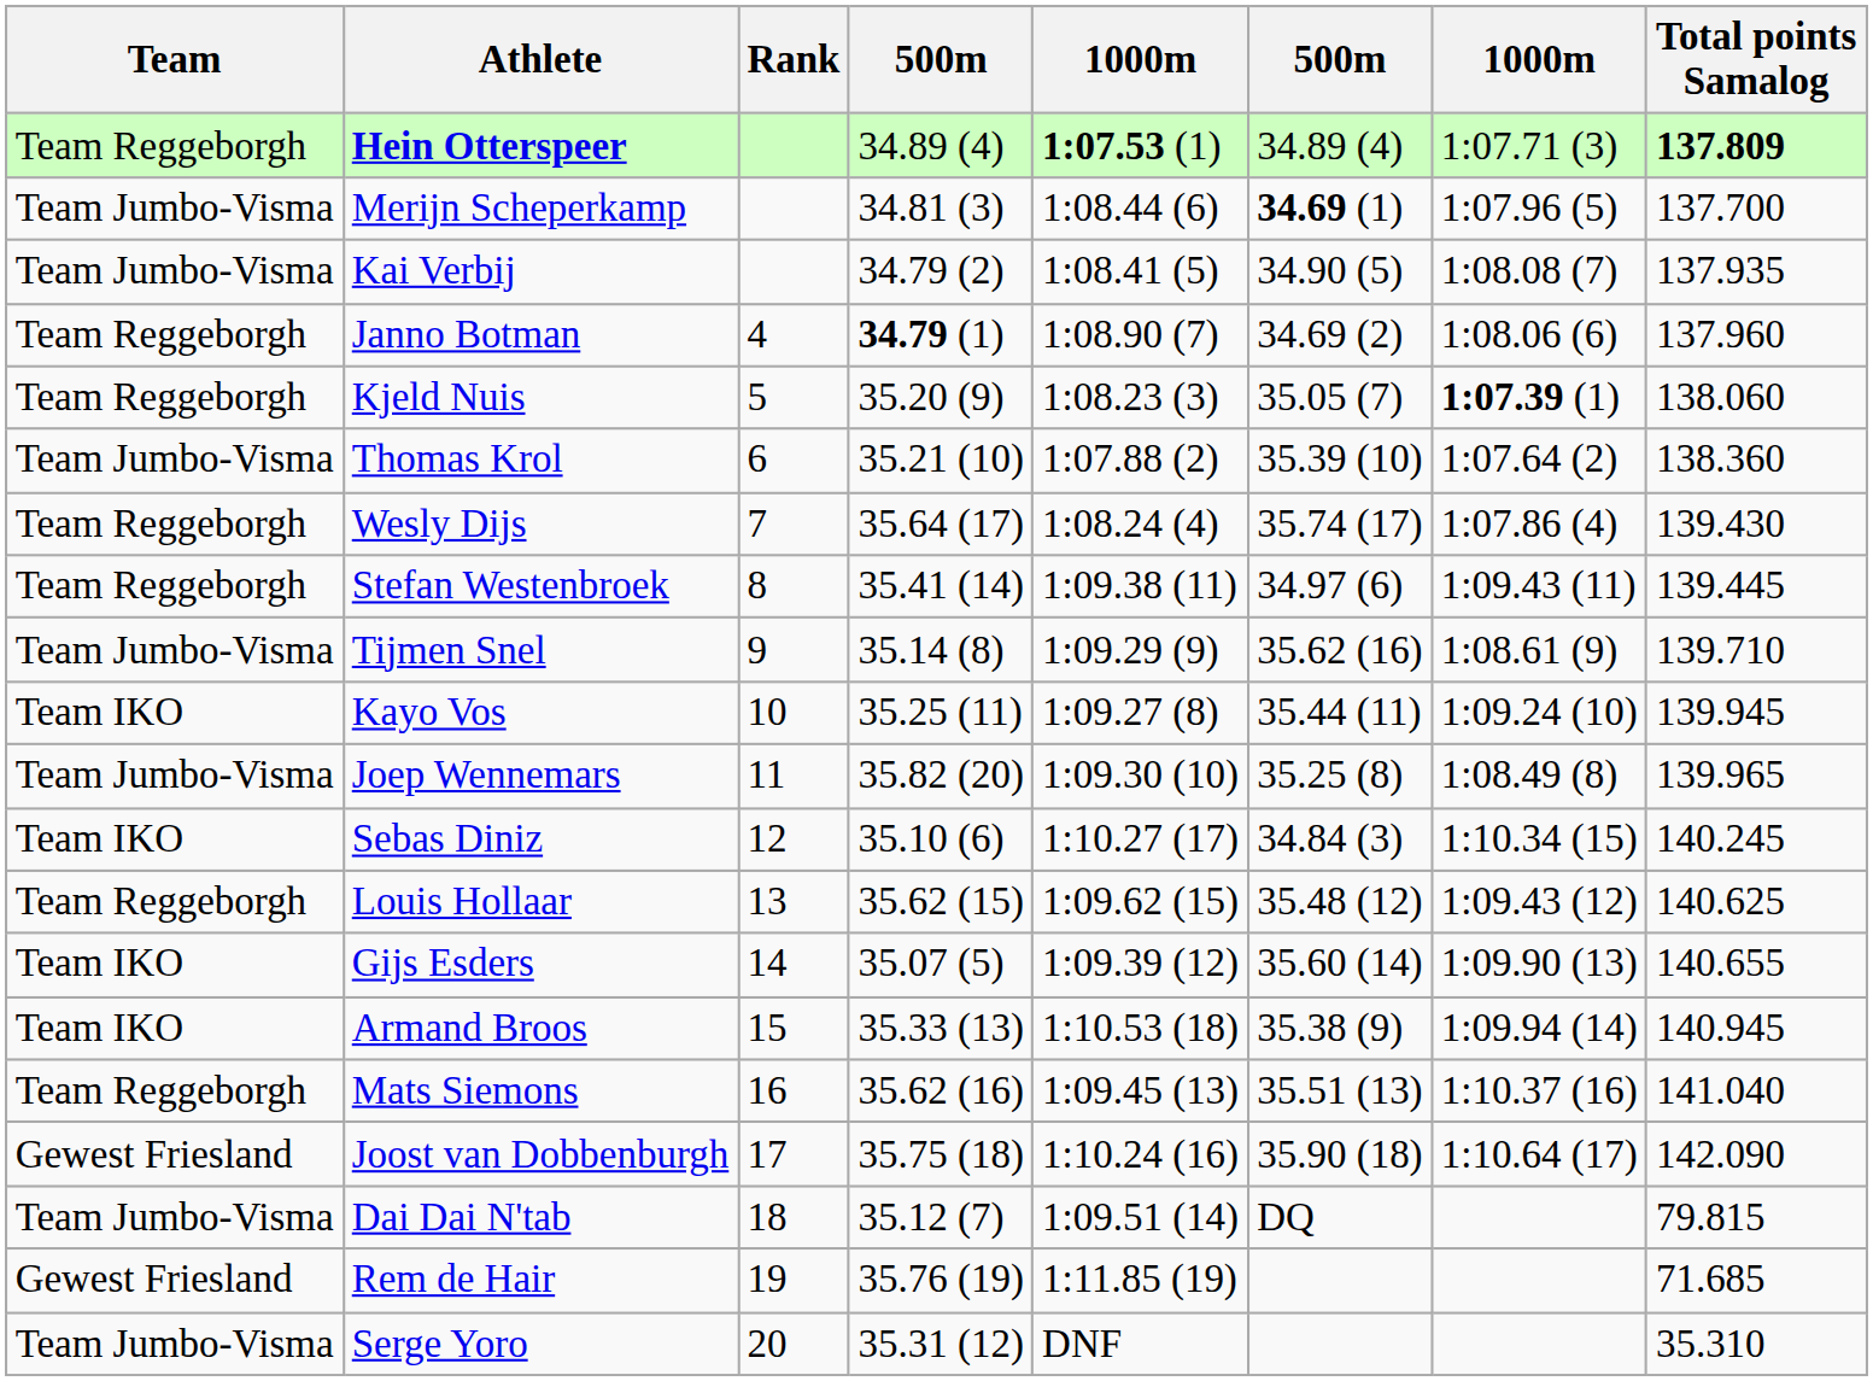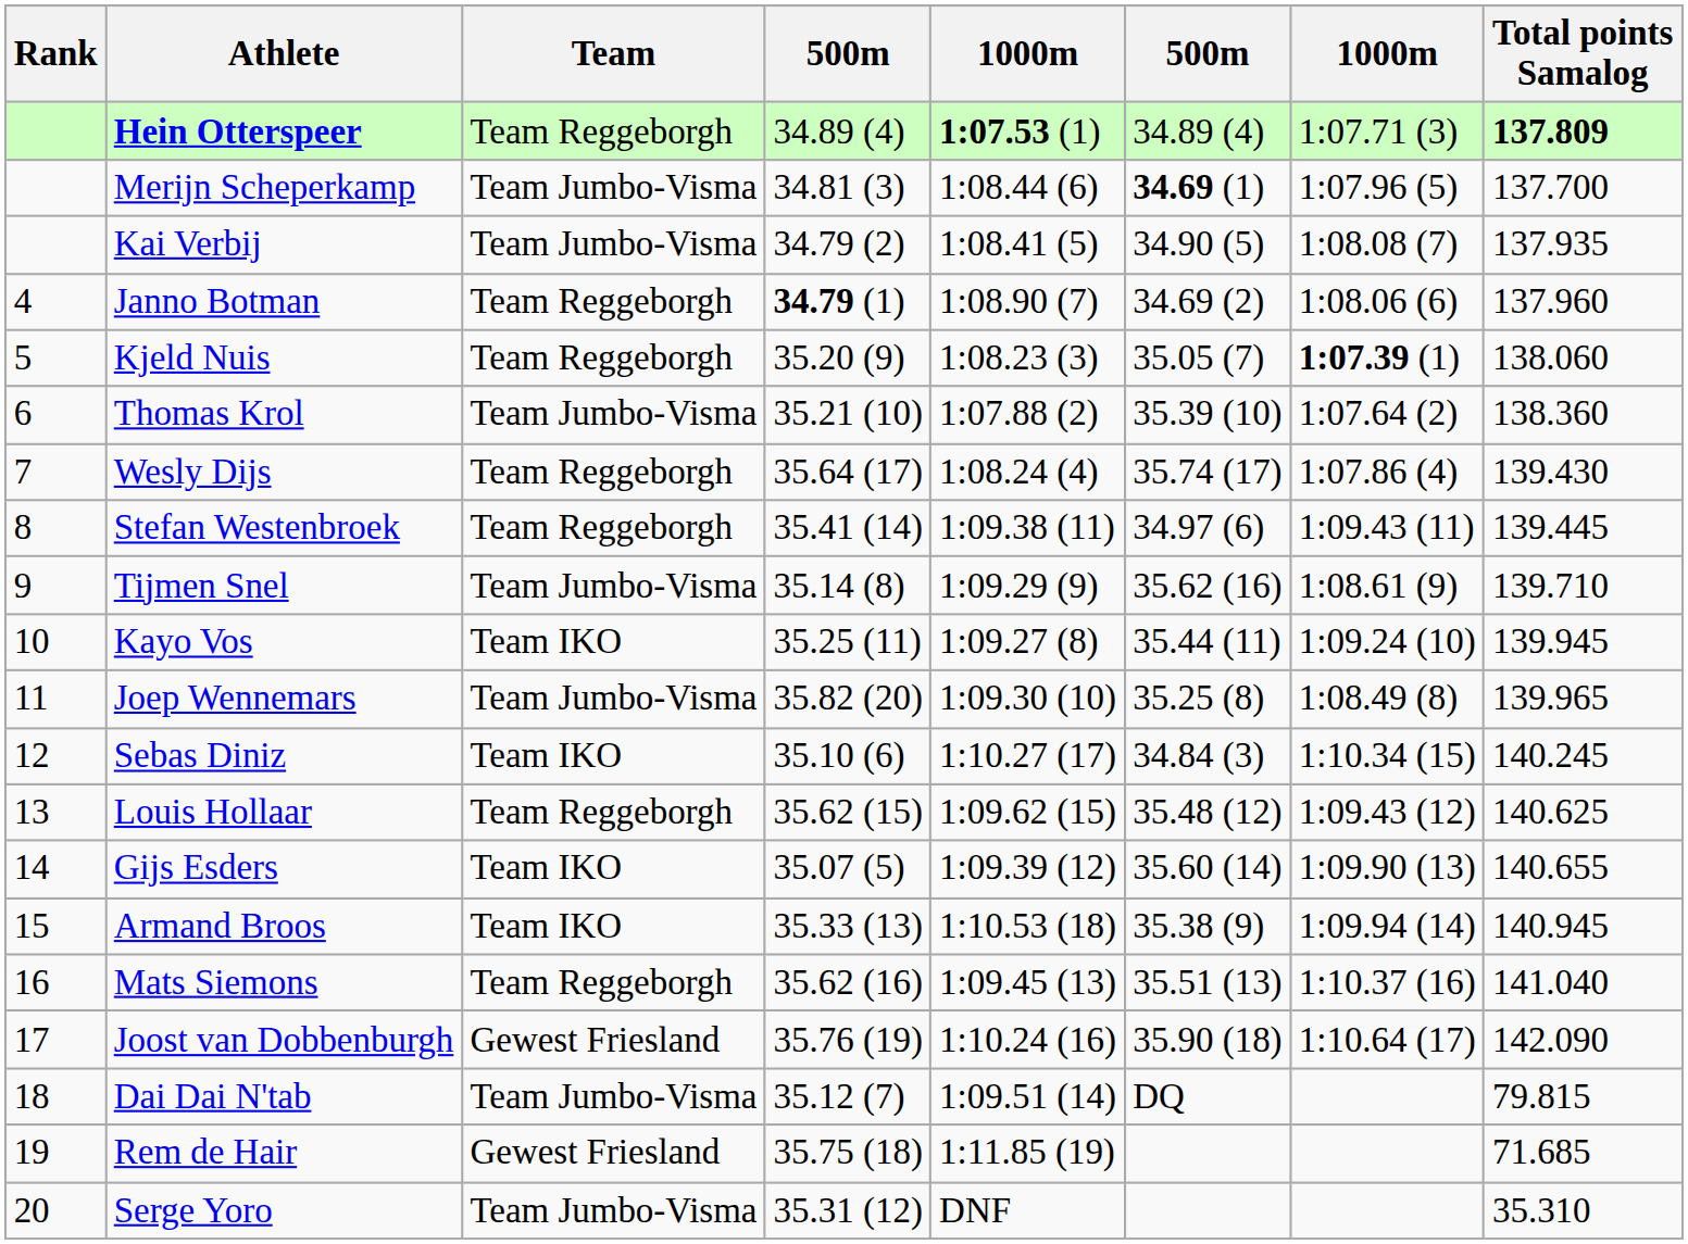columns swapped: Rank <-> Team
Joost van Dobbenburgh | column 4: 35.75 (18) -> 35.76 (19)
Rem de Hair | column 4: 35.76 (19) -> 35.75 (18)
